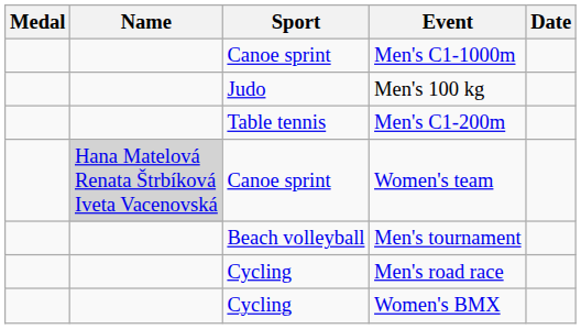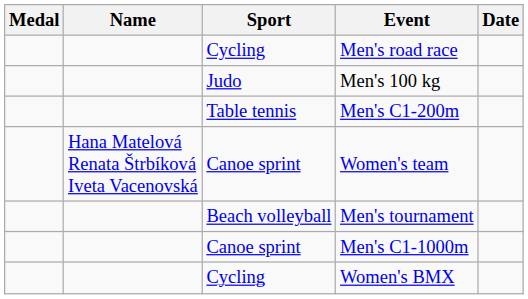rows swapped: Men's C1-1000m <-> Men's road race
Women's team | Name: lightgrey background -> no background
